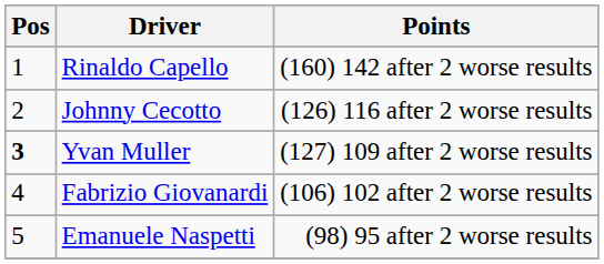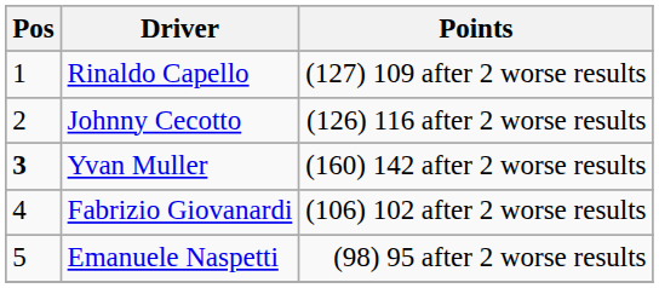Rinaldo Capello | Points: (160) 142 after 2 worse results -> (127) 109 after 2 worse results
Yvan Muller | Points: (127) 109 after 2 worse results -> (160) 142 after 2 worse results
